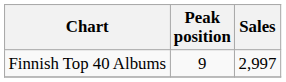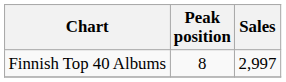Finnish Top 40 Albums | Peak position: 9 -> 8
